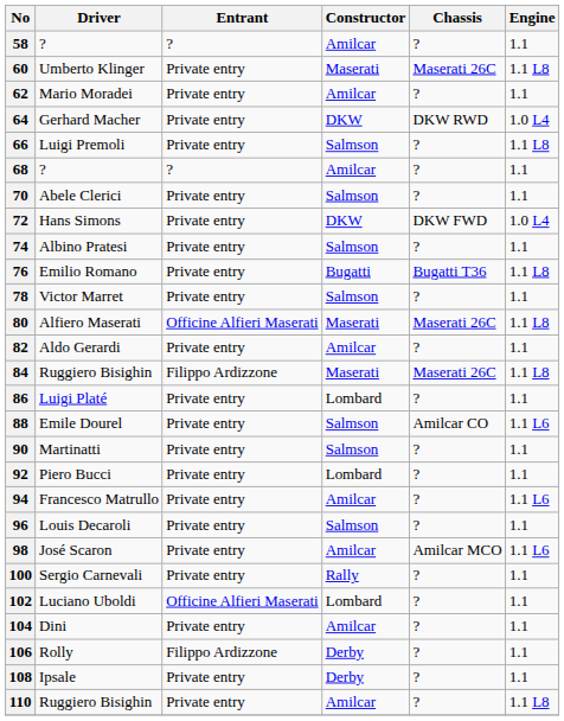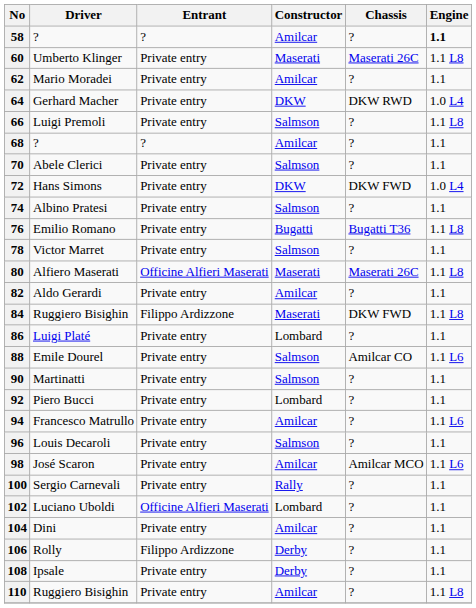58 | Engine: normal -> bold
84 | Chassis: Maserati 26C -> DKW FWD
